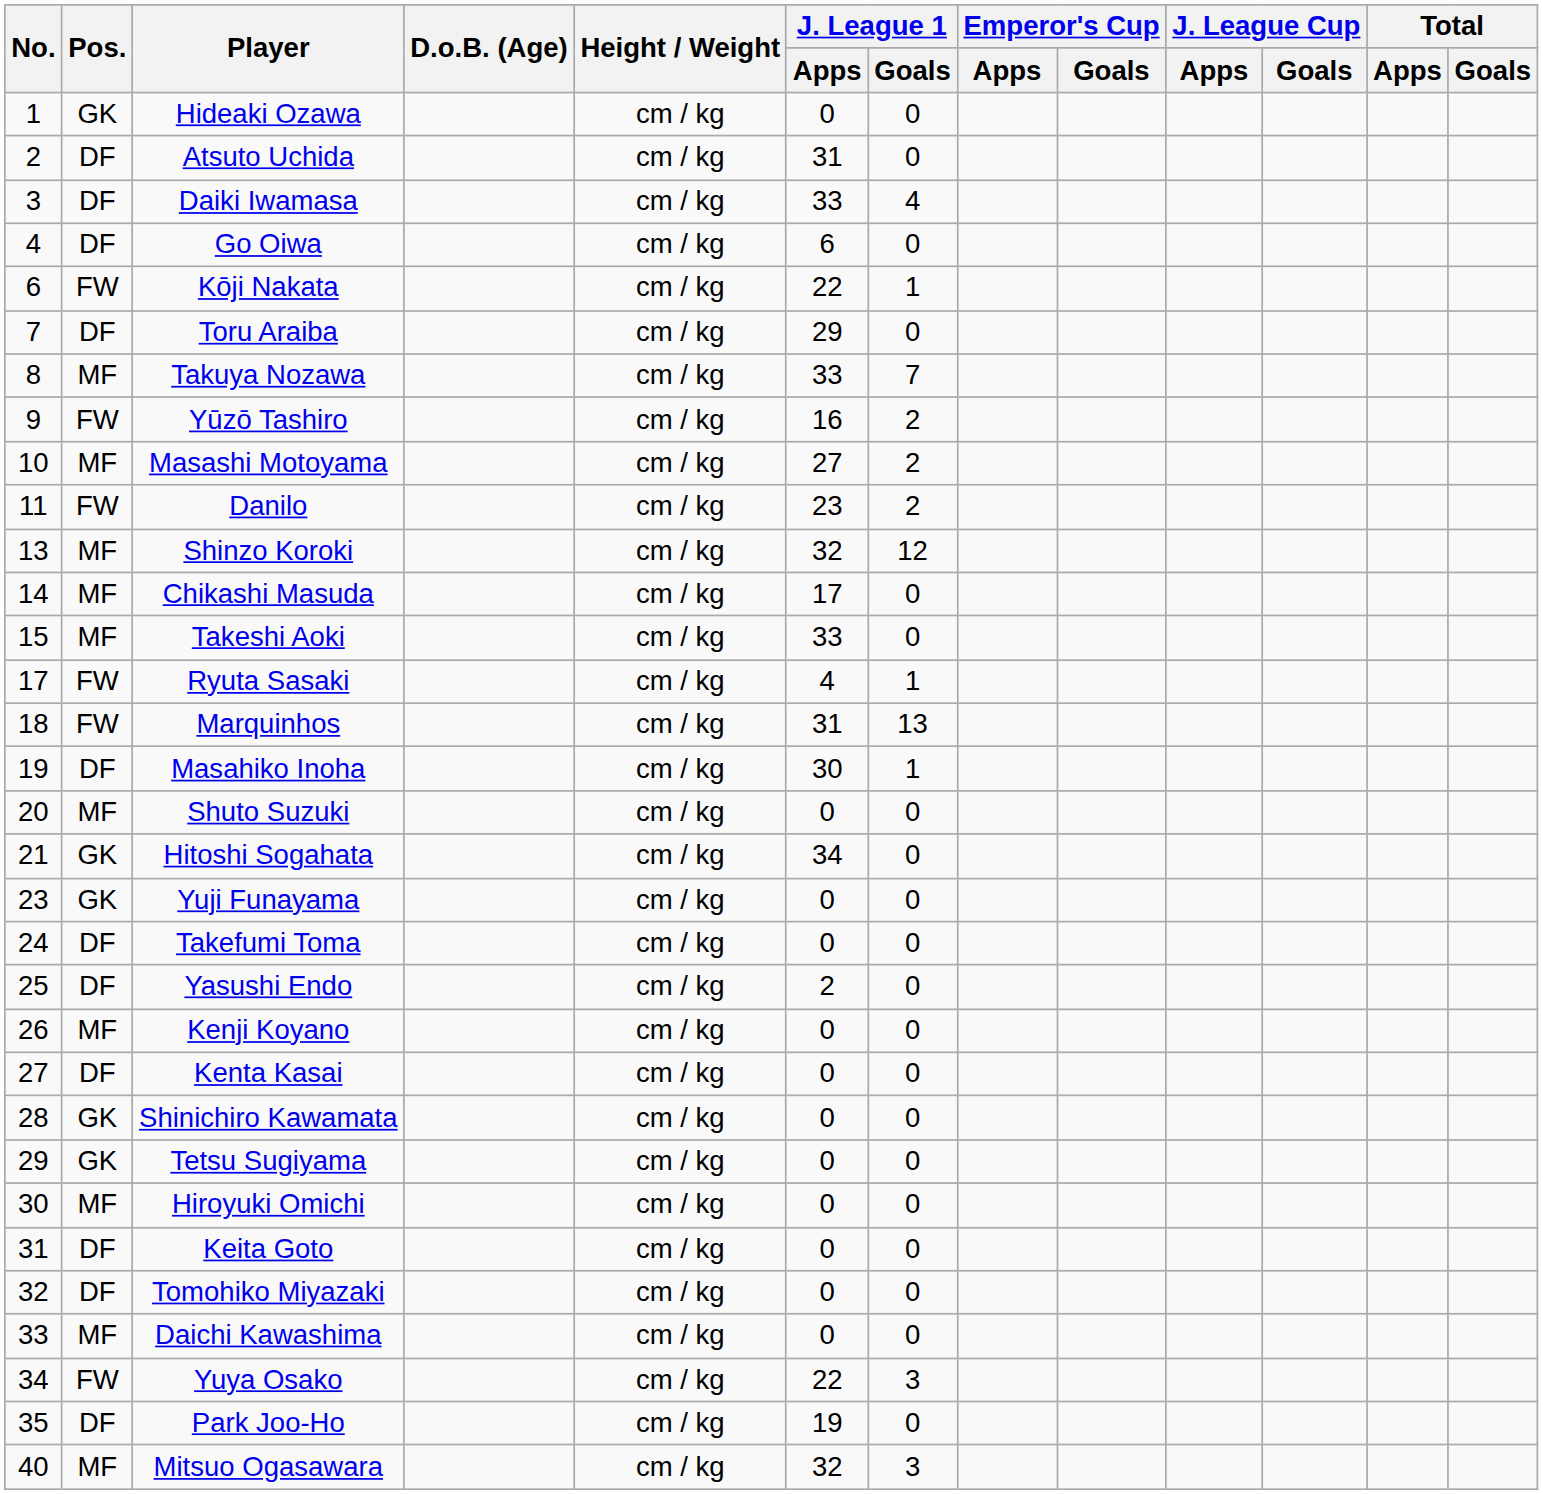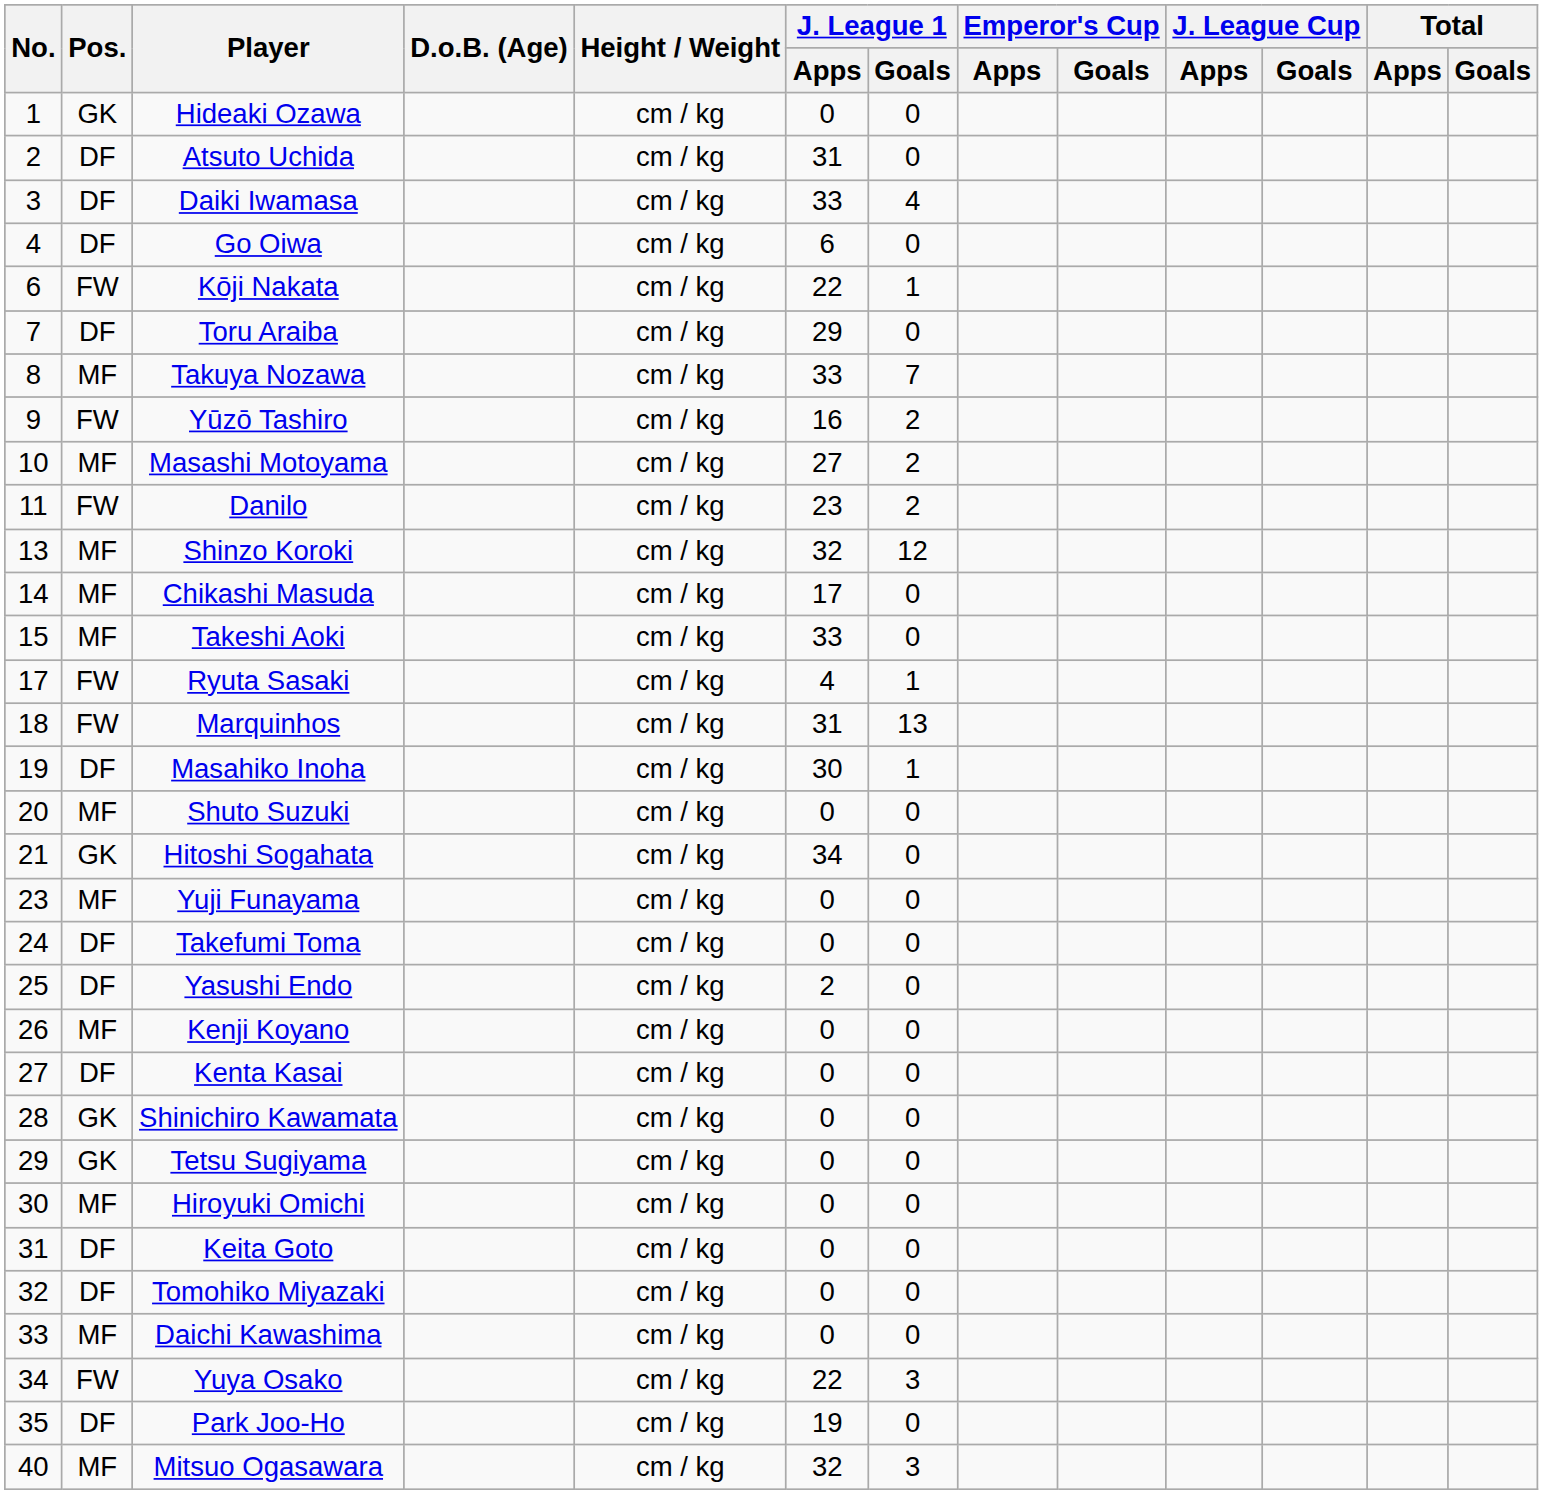Yuji Funayama | Pos.: GK -> MF
